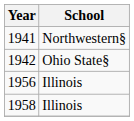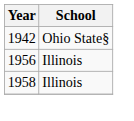- row: 1941 | Northwestern§
